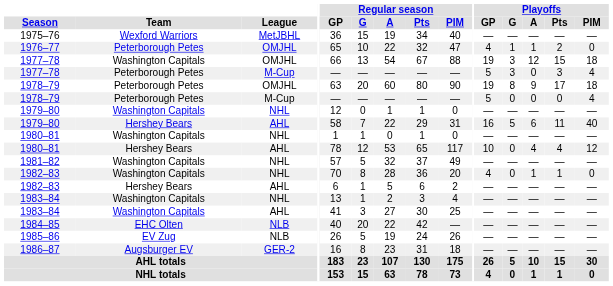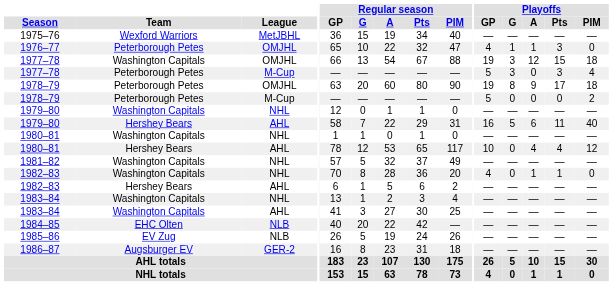1976–77 | Playoffs / Pts: 2 -> 3
1978–79 / M-Cup | Playoffs / PIM: 4 -> 2
